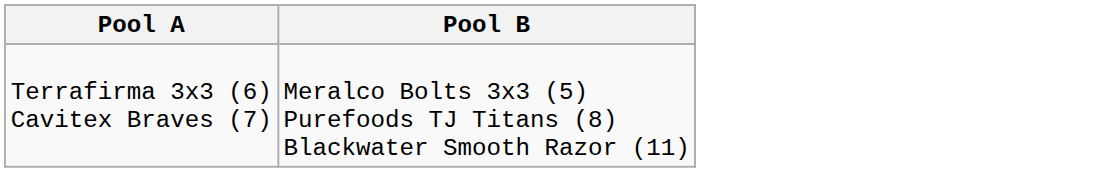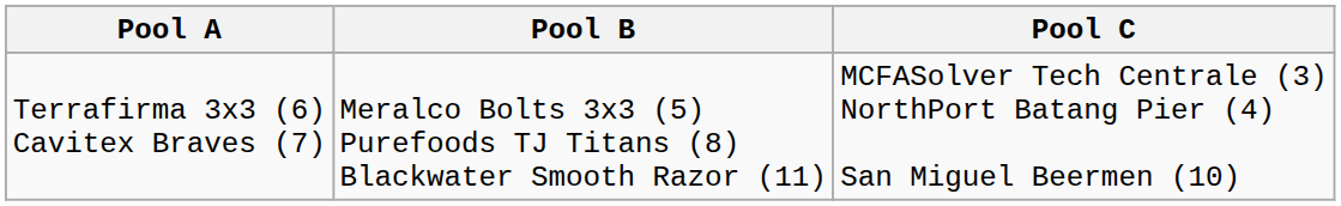+ column: Pool C | MCFASolver Tech Centrale (3) NorthPort Batang Pier (4) San Miguel Beermen (10)
